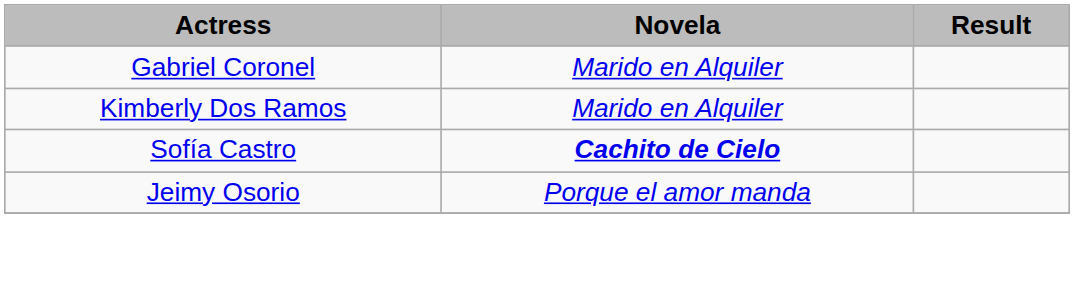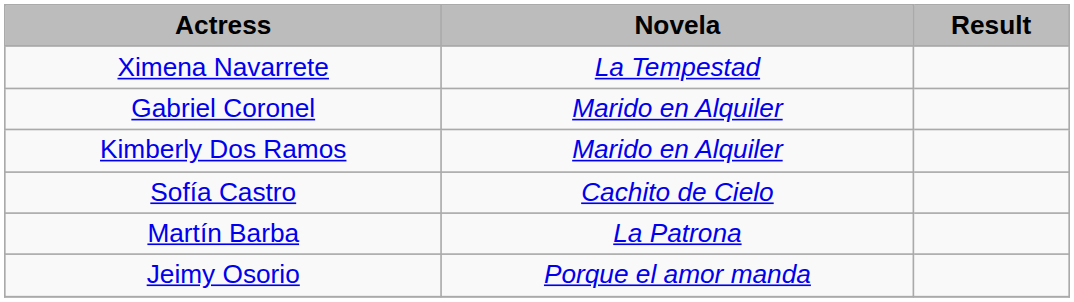+ row: Ximena Navarrete | La Tempestad
Sofía Castro | Novela: bold -> normal
+ row: Martín Barba | La Patrona
